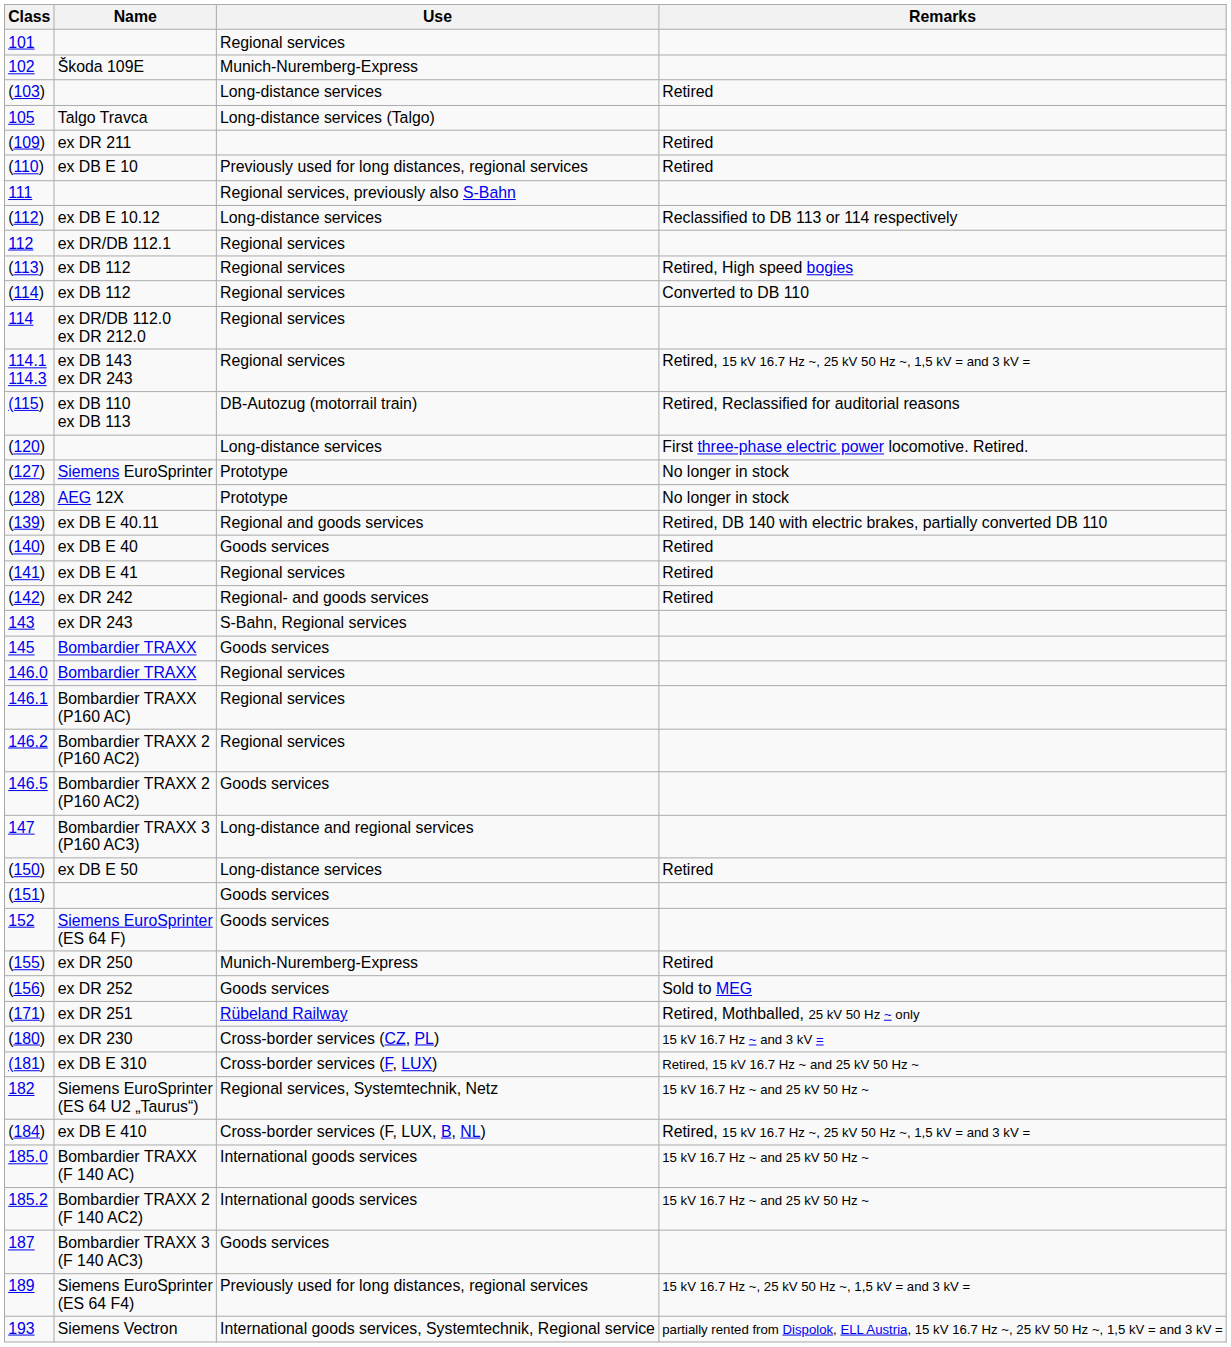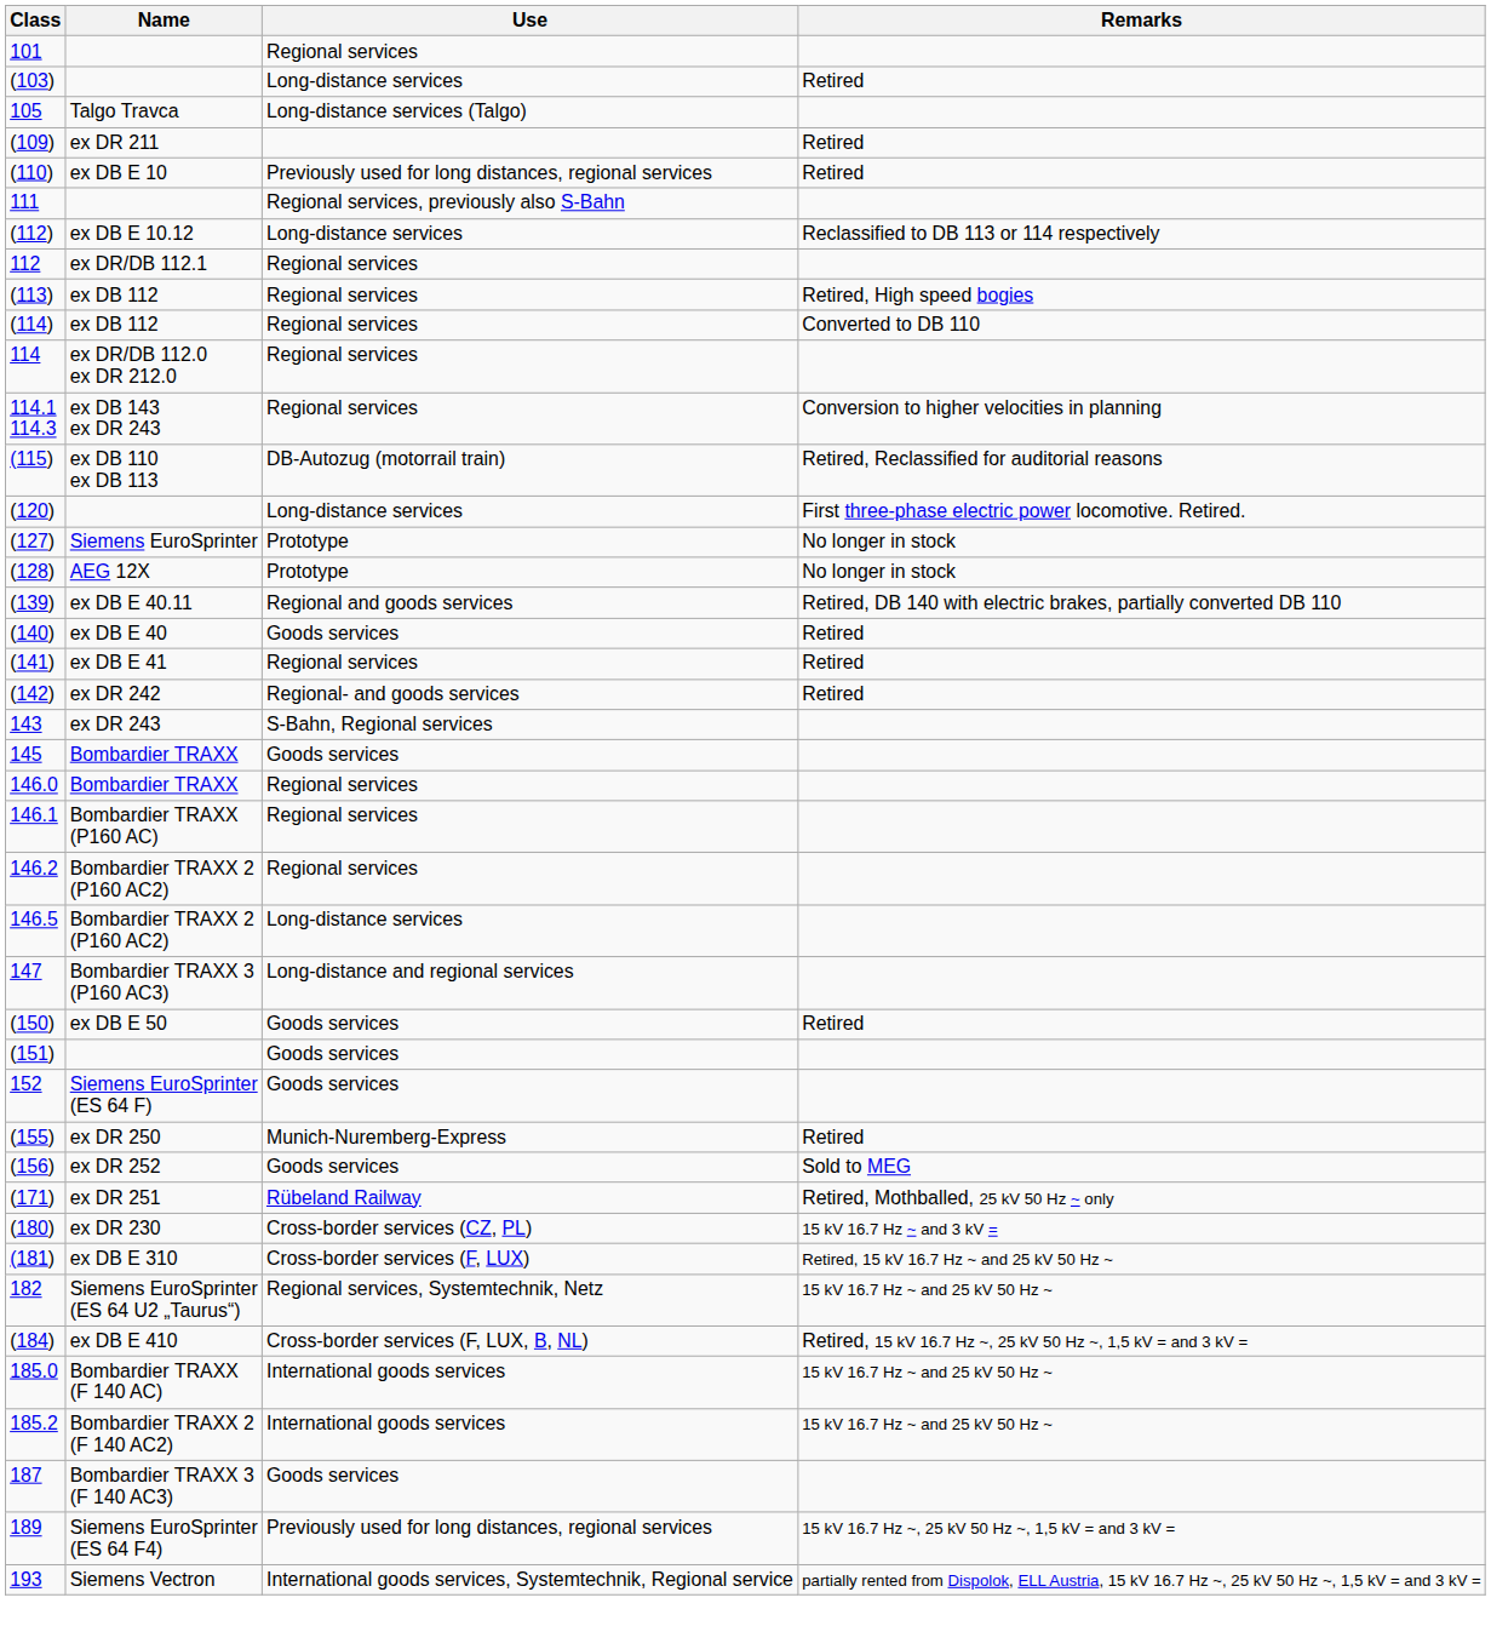- row: 102 | Škoda 109E | Munich-Nuremberg-Express
114.1 114.3 | Remarks: Retired, 15 kV 16.7 Hz ~, 25 kV 50 Hz ~, 1,5 kV = and 3 kV = -> Conversion to higher velocities in planning
146.5 | Use: Goods services -> Long-distance services
(150) | Use: Long-distance services -> Goods services
